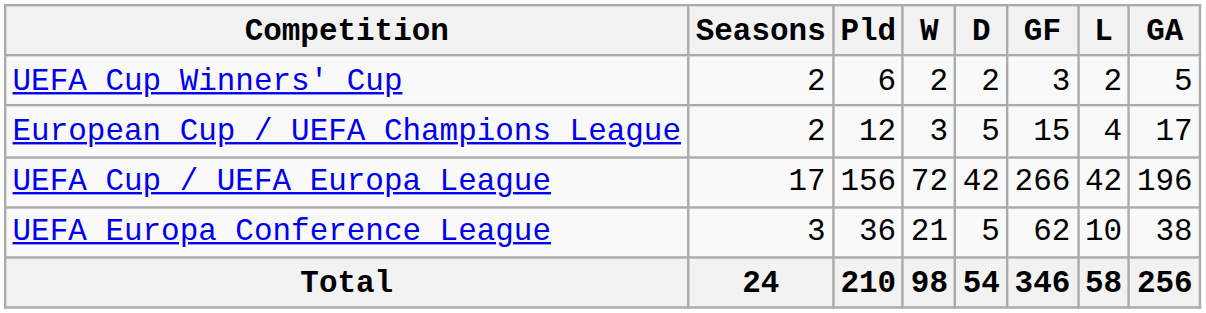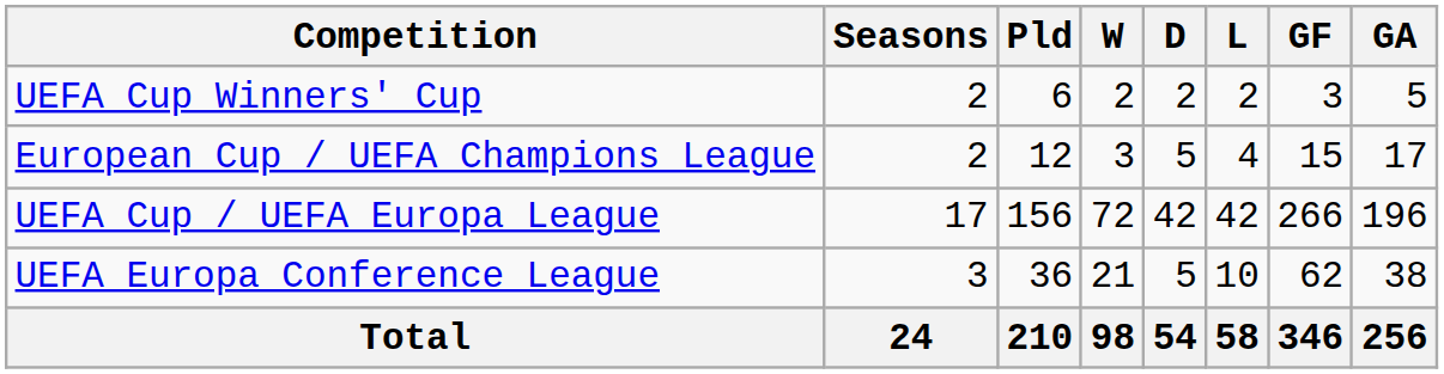columns swapped: L <-> GF
